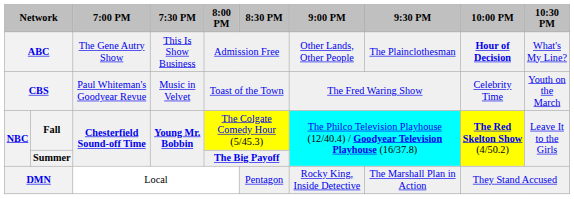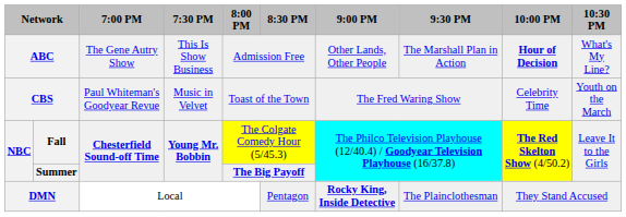ABC | 9:30 PM: The Plainclothesman -> The Marshall Plan in Action
DMN | 9:00 PM: normal -> bold
DMN | 9:30 PM: The Marshall Plan in Action -> The Plainclothesman
